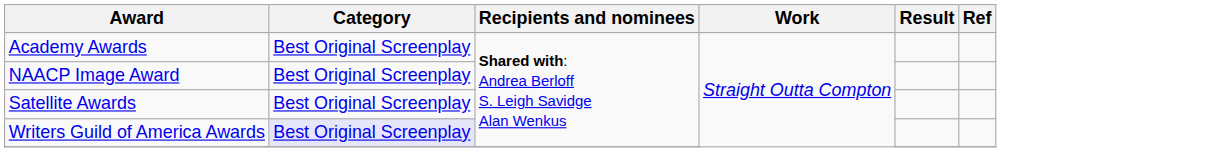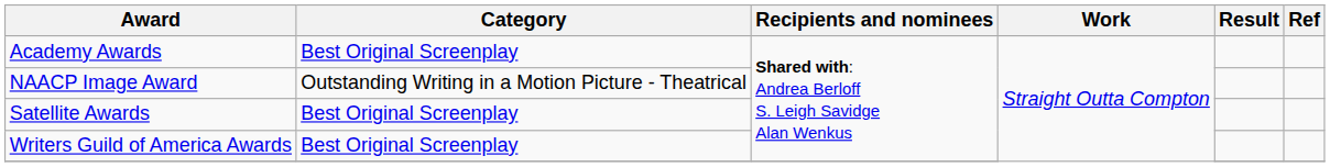NAACP Image Award | Category: Best Original Screenplay -> Outstanding Writing in a Motion Picture - Theatrical
Writers Guild of America Awards | Category: lavender background -> no background
